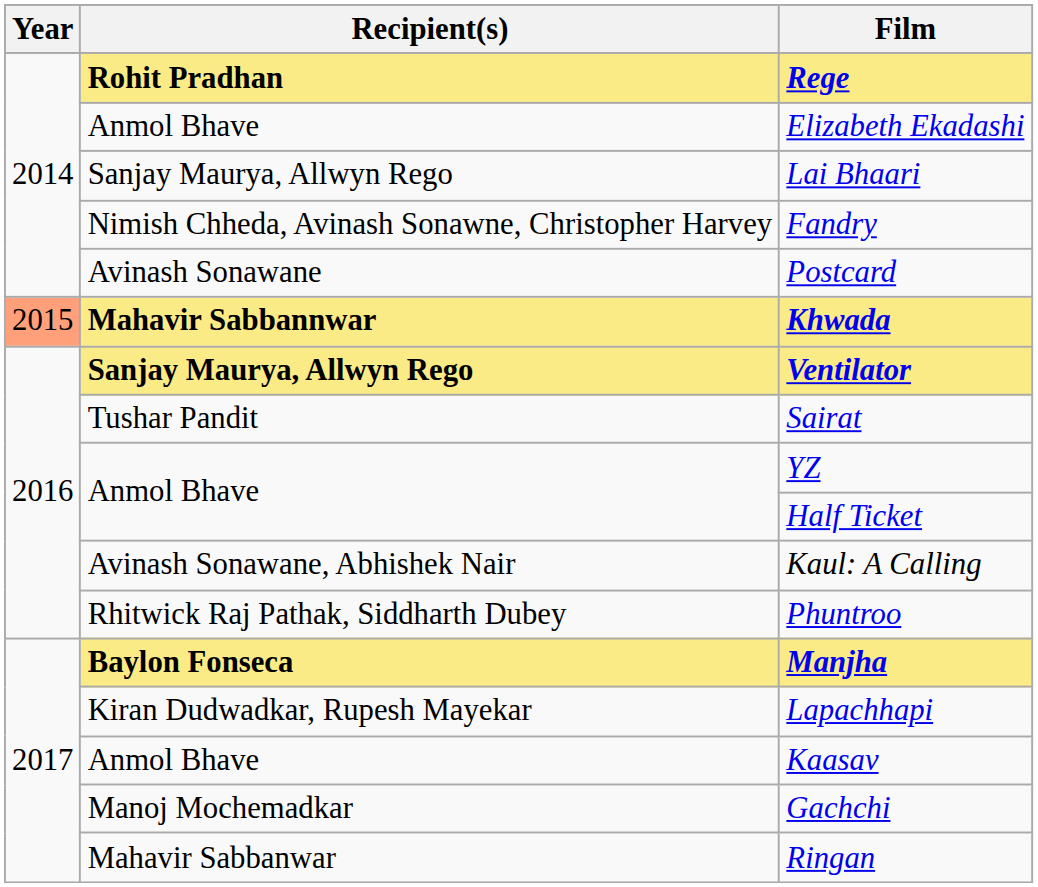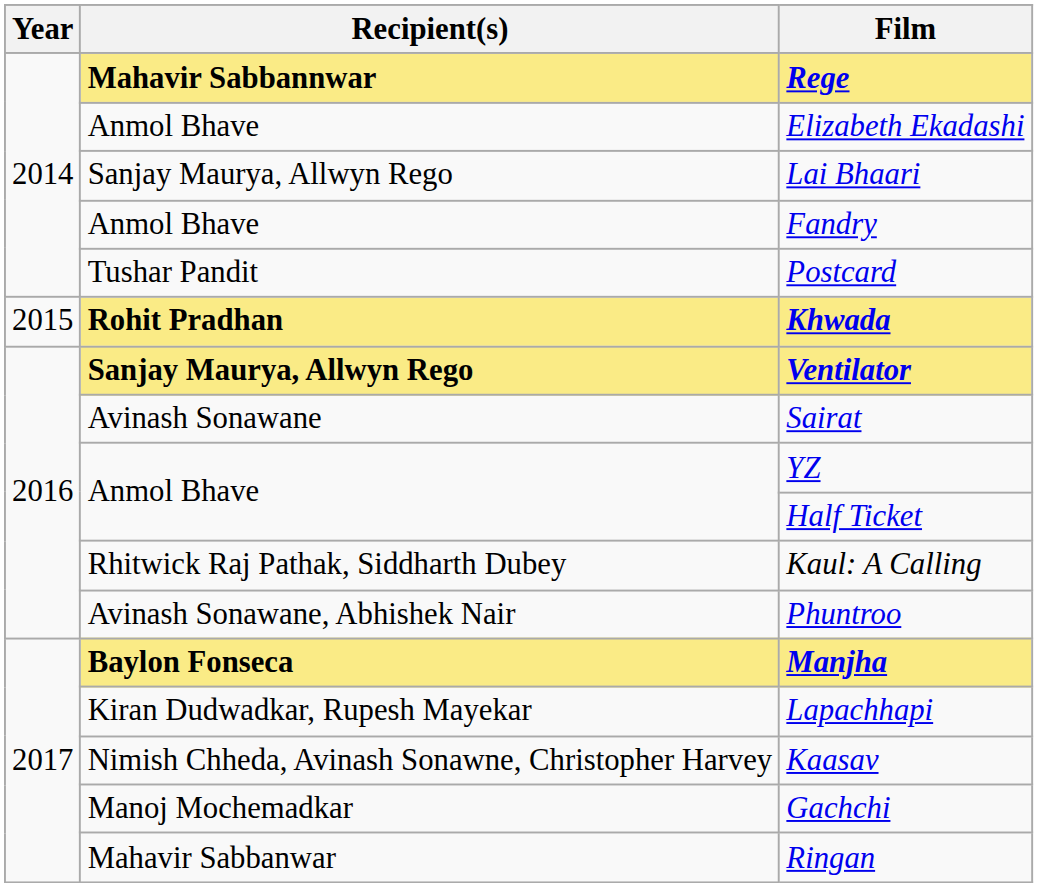Rege | Recipient(s): Rohit Pradhan -> Mahavir Sabbannwar
Fandry | Recipient(s): Nimish Chheda, Avinash Sonawne, Christopher Harvey -> Anmol Bhave
Postcard | Recipient(s): Avinash Sonawane -> Tushar Pandit
Khwada | Year: lightsalmon background -> no background
Khwada | Recipient(s): Mahavir Sabbannwar -> Rohit Pradhan
Sairat | Recipient(s): Tushar Pandit -> Avinash Sonawane
Kaul: A Calling | Recipient(s): Avinash Sonawane, Abhishek Nair -> Rhitwick Raj Pathak, Siddharth Dubey
Phuntroo | Recipient(s): Rhitwick Raj Pathak, Siddharth Dubey -> Avinash Sonawane, Abhishek Nair
Kaasav | Recipient(s): Anmol Bhave -> Nimish Chheda, Avinash Sonawne, Christopher Harvey
